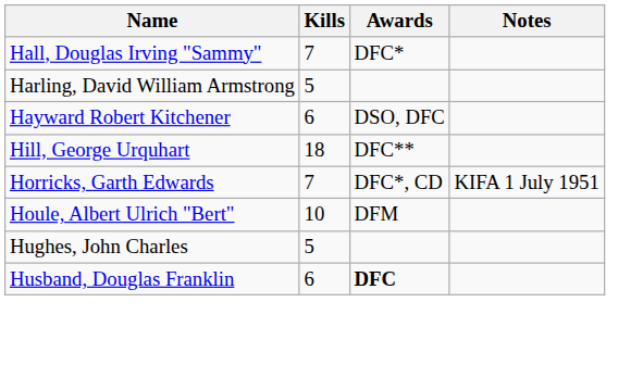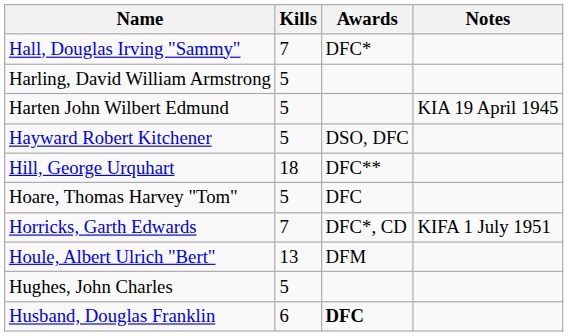+ row: Harten John Wilbert Edmund | 5 | KIA 19 April 1945
Hayward Robert Kitchener | Kills: 6 -> 5
+ row: Hoare, Thomas Harvey "Tom" | 5 | DFC
Houle, Albert Ulrich "Bert" | Kills: 10 -> 13
